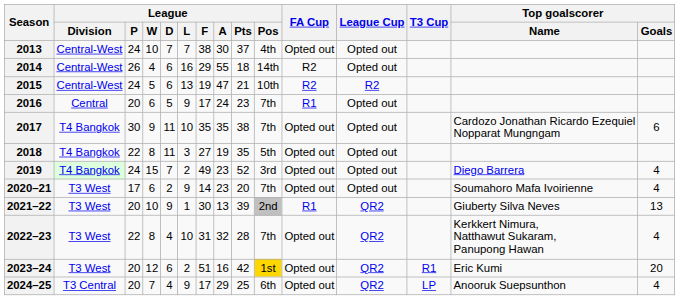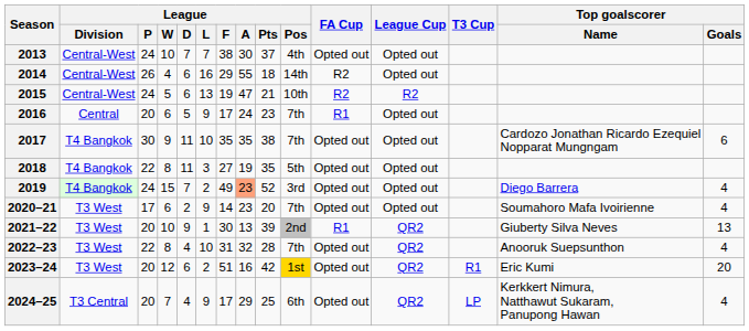2019 | League / A: no background -> lightsalmon background
2022–23 | Top goalscorer / Name: Kerkkert Nimura, Natthawut Sukaram, Panupong Hawan -> Anooruk Suepsunthon
2024–25 | Top goalscorer / Name: Anooruk Suepsunthon -> Kerkkert Nimura, Natthawut Sukaram, Panupong Hawan
